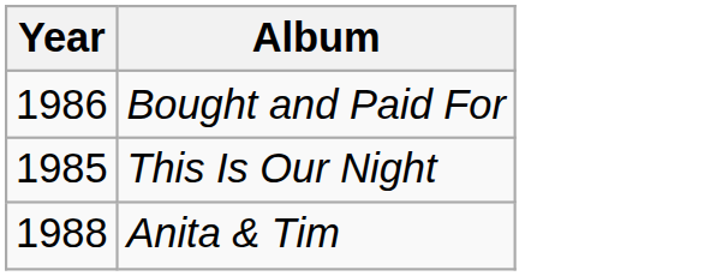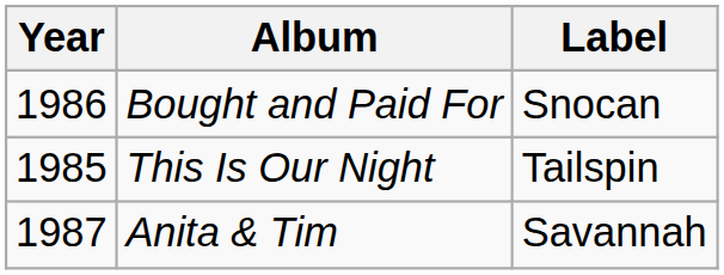+ column: Label | Snocan | Tailspin | Savannah
Anita & Tim | Year: 1988 -> 1987
